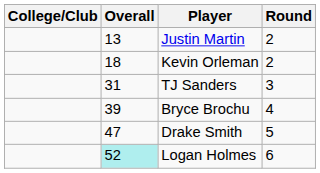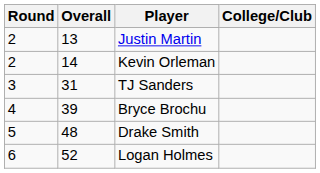columns swapped: Round <-> College/Club
Kevin Orleman | Overall: 18 -> 14
Drake Smith | Overall: 47 -> 48
Logan Holmes | Overall: paleturquoise background -> no background
